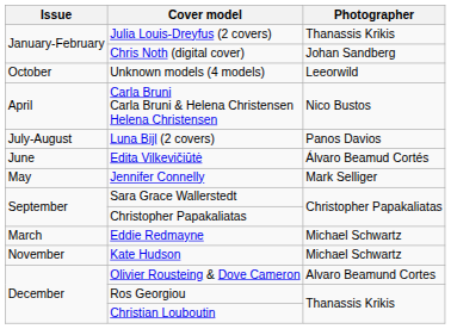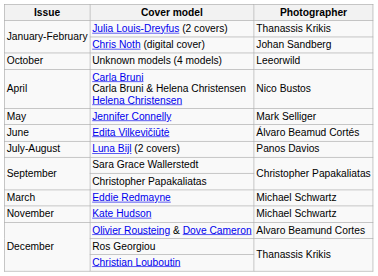rows swapped: Jennifer Connelly <-> Luna Bijl (2 covers)
